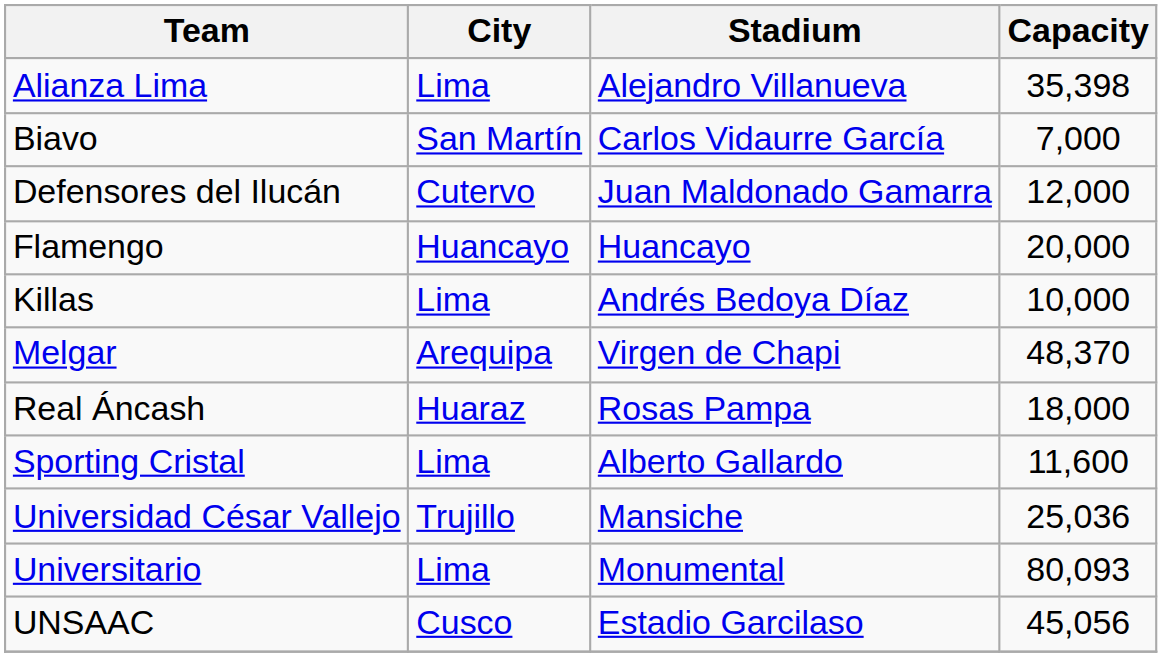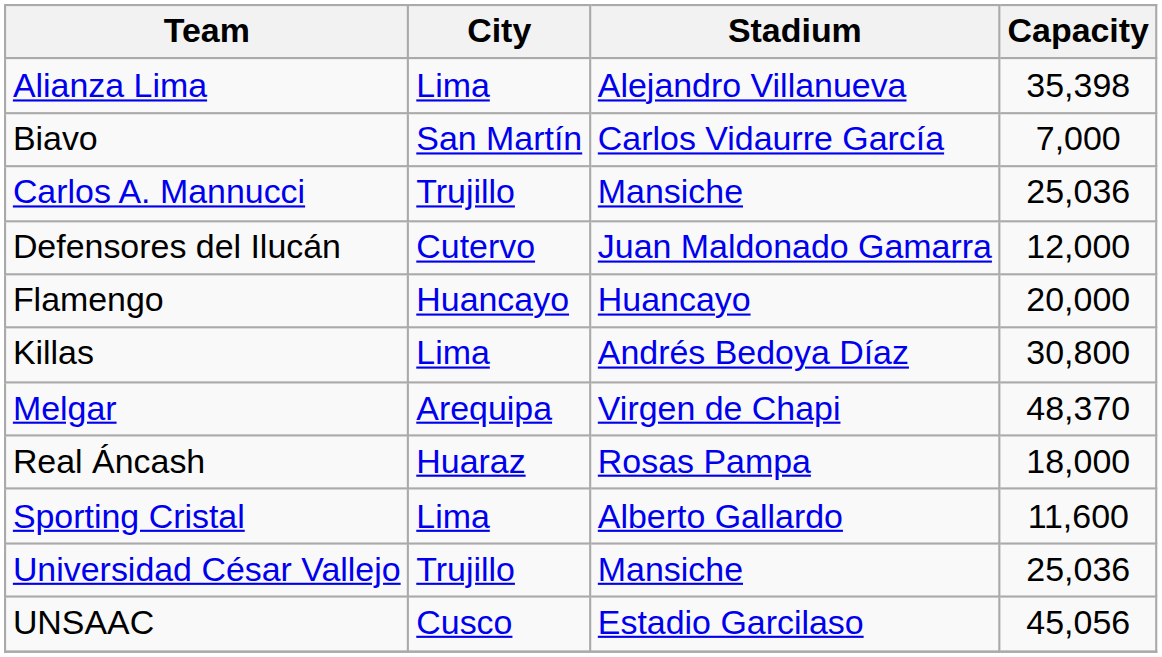+ row: Carlos A. Mannucci | Trujillo | Mansiche | 25,036
Killas | Capacity: 10,000 -> 30,800
- row: Universitario | Lima | Monumental | 80,093
